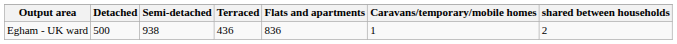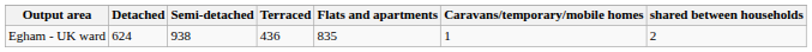Egham - UK ward | Detached: 500 -> 624
Egham - UK ward | Flats and apartments: 836 -> 835
